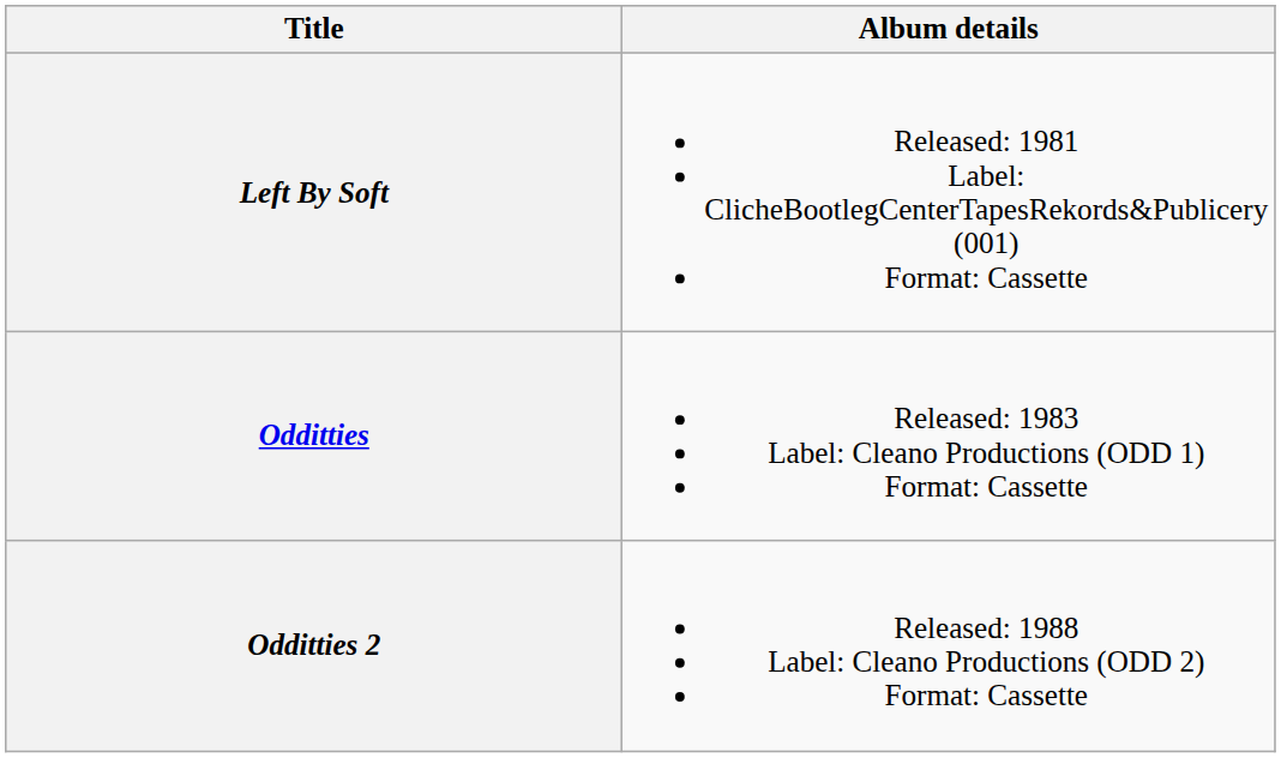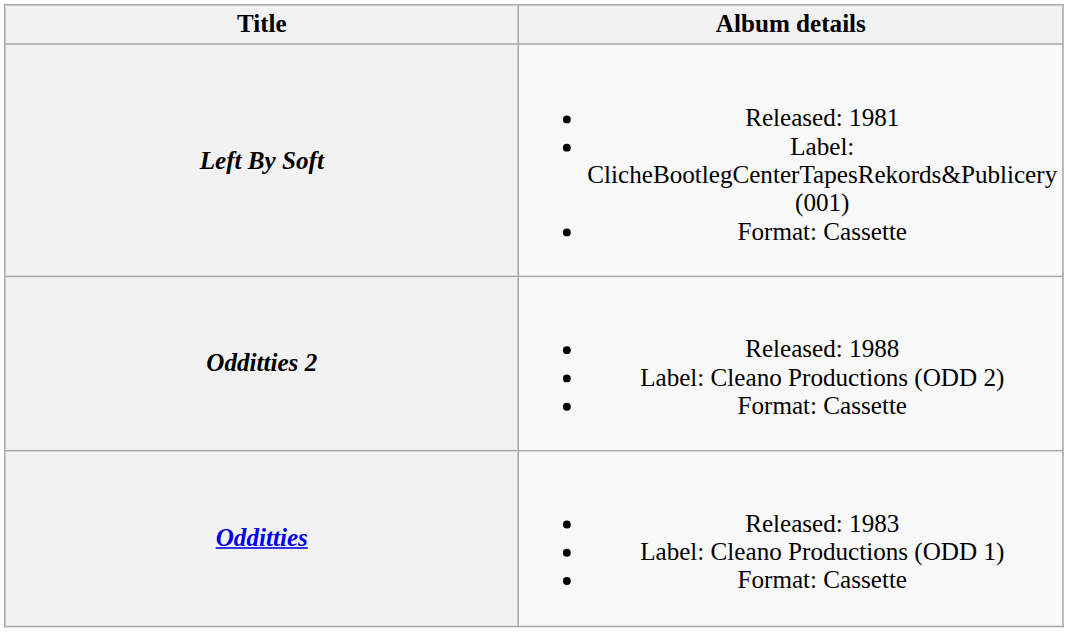rows swapped: Odditties <-> Odditties 2
